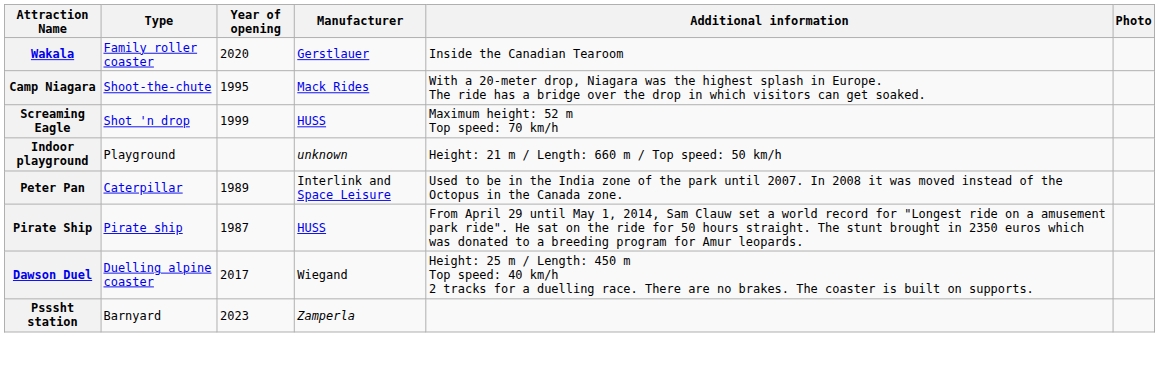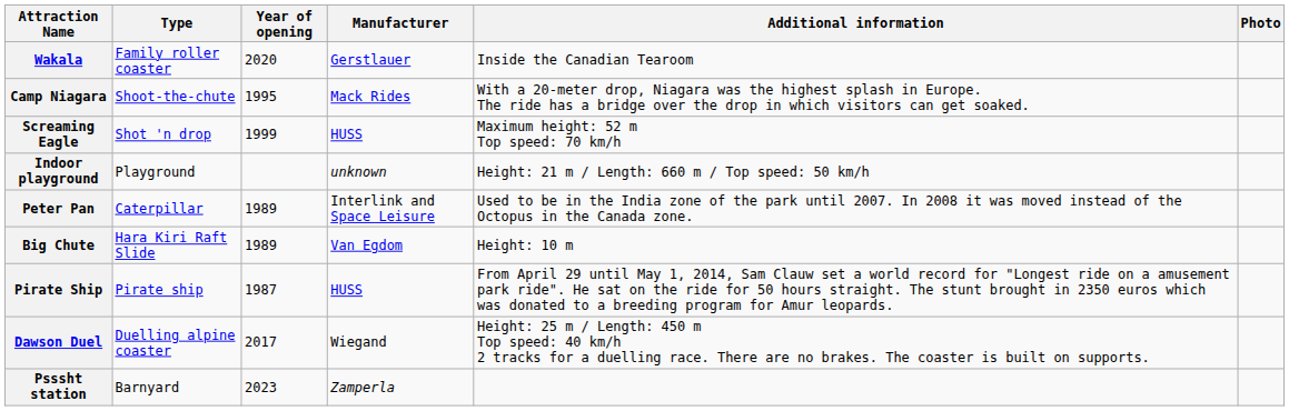+ row: Big Chute | Hara Kiri Raft Slide | 1989 | Van Egdom | Height: 10 m
